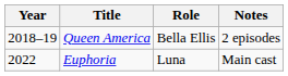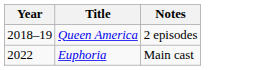- column: Role | Bella Ellis | Luna
